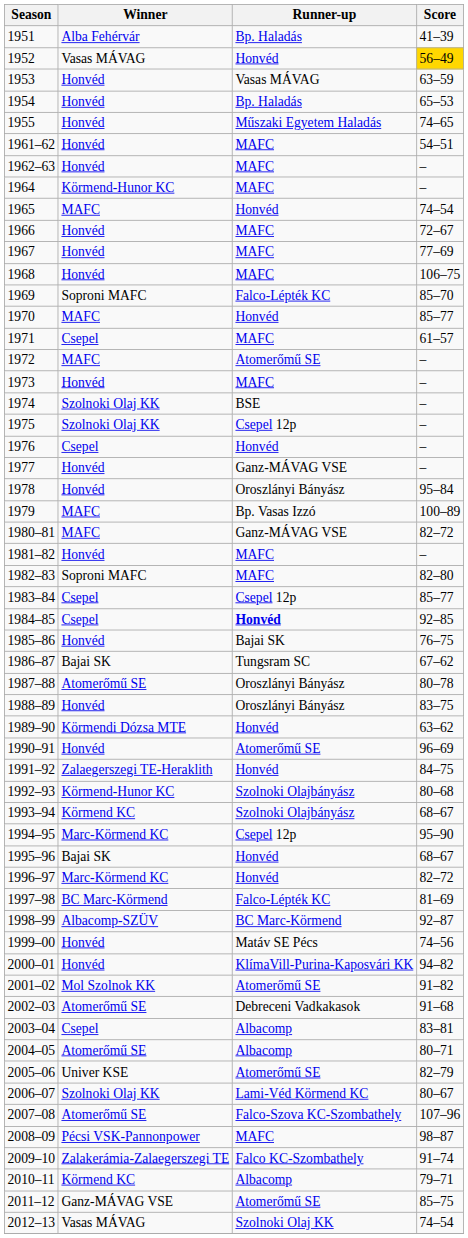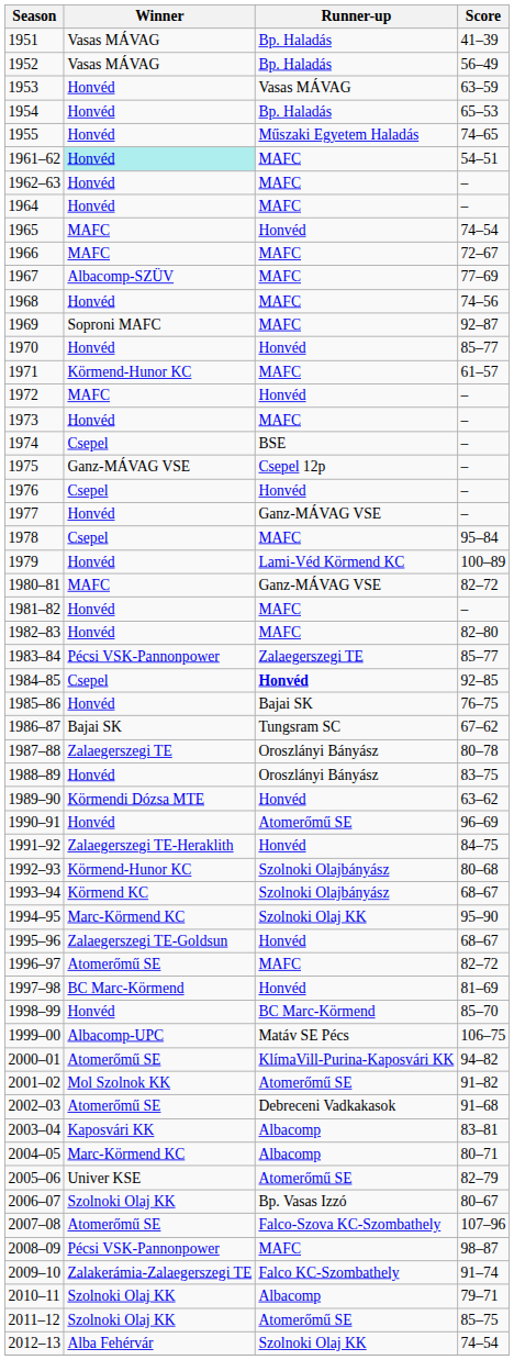1951 | Winner: Alba Fehérvár -> Vasas MÁVAG
1952 | Runner-up: Honvéd -> Bp. Haladás
1952 | Score: gold background -> no background
1961–62 | Winner: no background -> paleturquoise background
1964 | Winner: Körmend-Hunor KC -> Honvéd
1966 | Winner: Honvéd -> MAFC
1967 | Winner: Honvéd -> Albacomp-SZÜV
1968 | Score: 106–75 -> 74–56
1969 | Runner-up: Falco-Lépték KC -> MAFC
1969 | Score: 85–70 -> 92–87
1970 | Winner: MAFC -> Honvéd
1971 | Winner: Csepel -> Körmend-Hunor KC
1972 | Runner-up: Atomerőmű SE -> Honvéd
1974 | Winner: Szolnoki Olaj KK -> Csepel
1975 | Winner: Szolnoki Olaj KK -> Ganz-MÁVAG VSE
1978 | Winner: Honvéd -> Csepel
1978 | Runner-up: Oroszlányi Bányász -> MAFC
1979 | Winner: MAFC -> Honvéd
1979 | Runner-up: Bp. Vasas Izzó -> Lami-Véd Körmend KC
1982–83 | Winner: Soproni MAFC -> Honvéd
1983–84 | Winner: Csepel -> Pécsi VSK-Pannonpower
1983–84 | Runner-up: Csepel 12p -> Zalaegerszegi TE
1987–88 | Winner: Atomerőmű SE -> Zalaegerszegi TE
1994–95 | Runner-up: Csepel 12p -> Szolnoki Olaj KK
1995–96 | Winner: Bajai SK -> Zalaegerszegi TE-Goldsun
1996–97 | Winner: Marc-Körmend KC -> Atomerőmű SE
1996–97 | Runner-up: Honvéd -> MAFC
1997–98 | Runner-up: Falco-Lépték KC -> Honvéd
1998–99 | Winner: Albacomp-SZÜV -> Honvéd
1998–99 | Score: 92–87 -> 85–70
1999–00 | Winner: Honvéd -> Albacomp-UPC
1999–00 | Score: 74–56 -> 106–75
2000–01 | Winner: Honvéd -> Atomerőmű SE
2003–04 | Winner: Csepel -> Kaposvári KK
2004–05 | Winner: Atomerőmű SE -> Marc-Körmend KC
2006–07 | Runner-up: Lami-Véd Körmend KC -> Bp. Vasas Izzó
2010–11 | Winner: Körmend KC -> Szolnoki Olaj KK
2011–12 | Winner: Ganz-MÁVAG VSE -> Szolnoki Olaj KK
2012–13 | Winner: Vasas MÁVAG -> Alba Fehérvár
